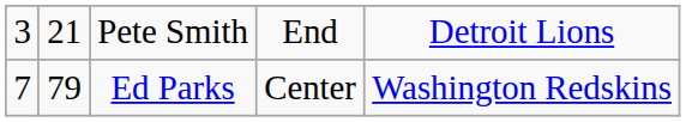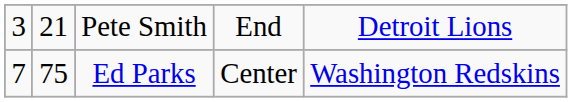Ed Parks | column 2: 79 -> 75
